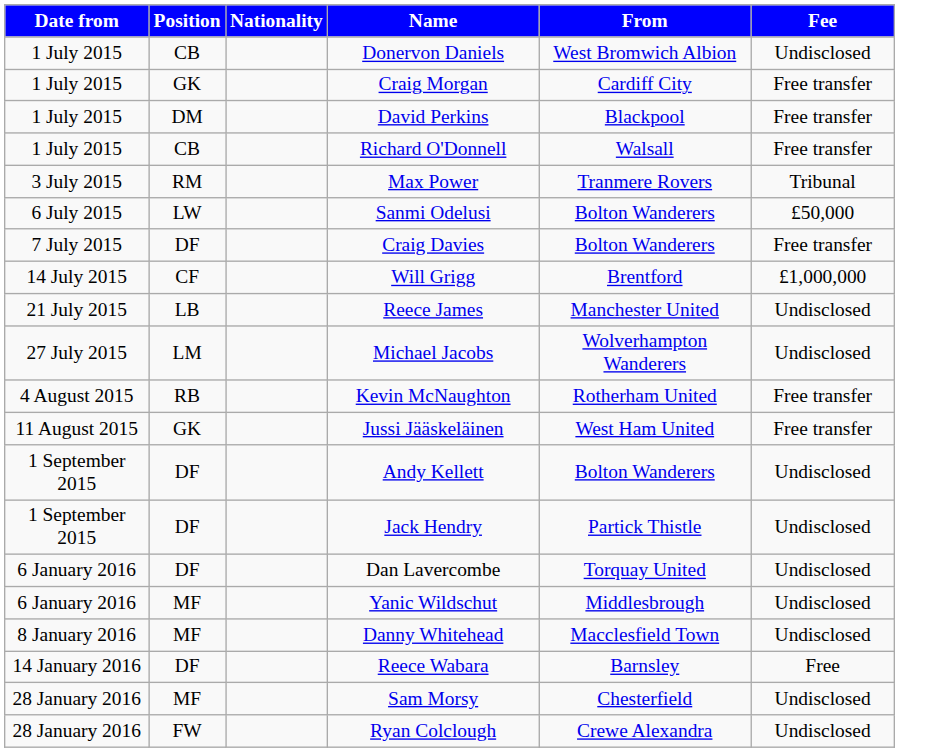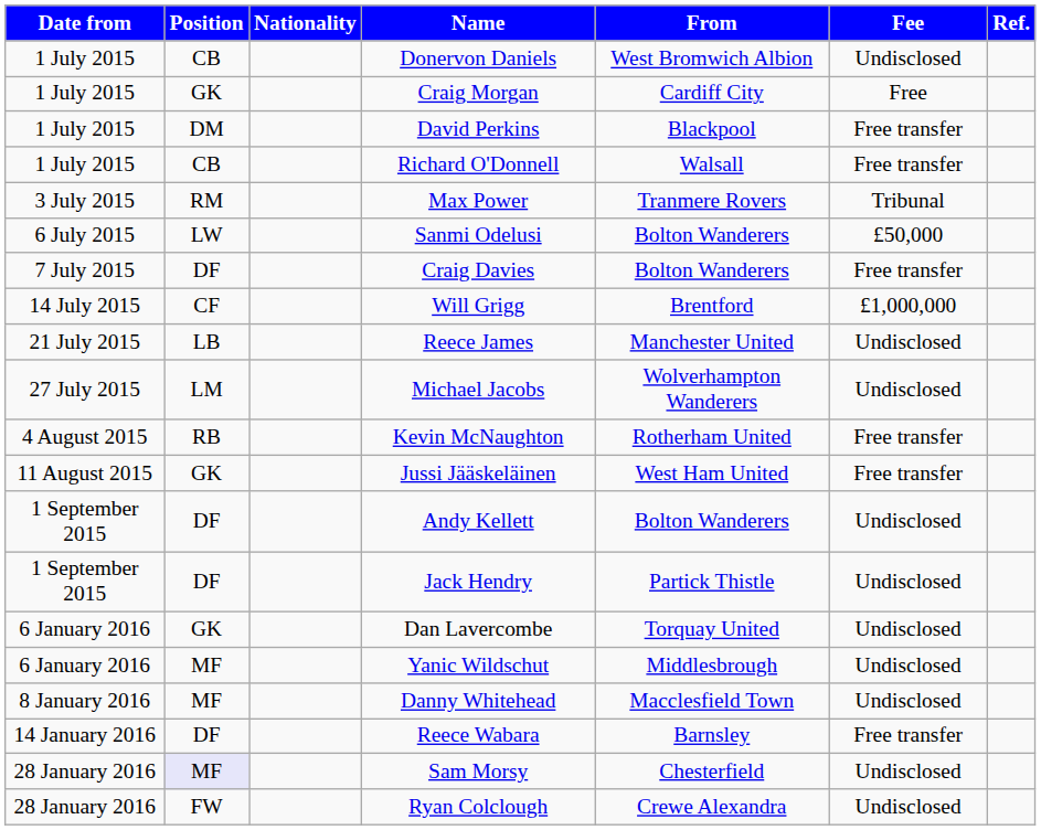+ column: Ref.
Craig Morgan | Fee: Free transfer -> Free
Dan Lavercombe | Position: DF -> GK
Reece Wabara | Fee: Free -> Free transfer
Sam Morsy | Position: no background -> lavender background
